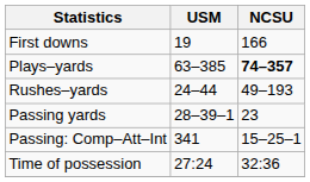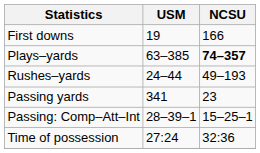Passing yards | USM: 28–39–1 -> 341
Passing: Comp–Att–Int | USM: 341 -> 28–39–1
